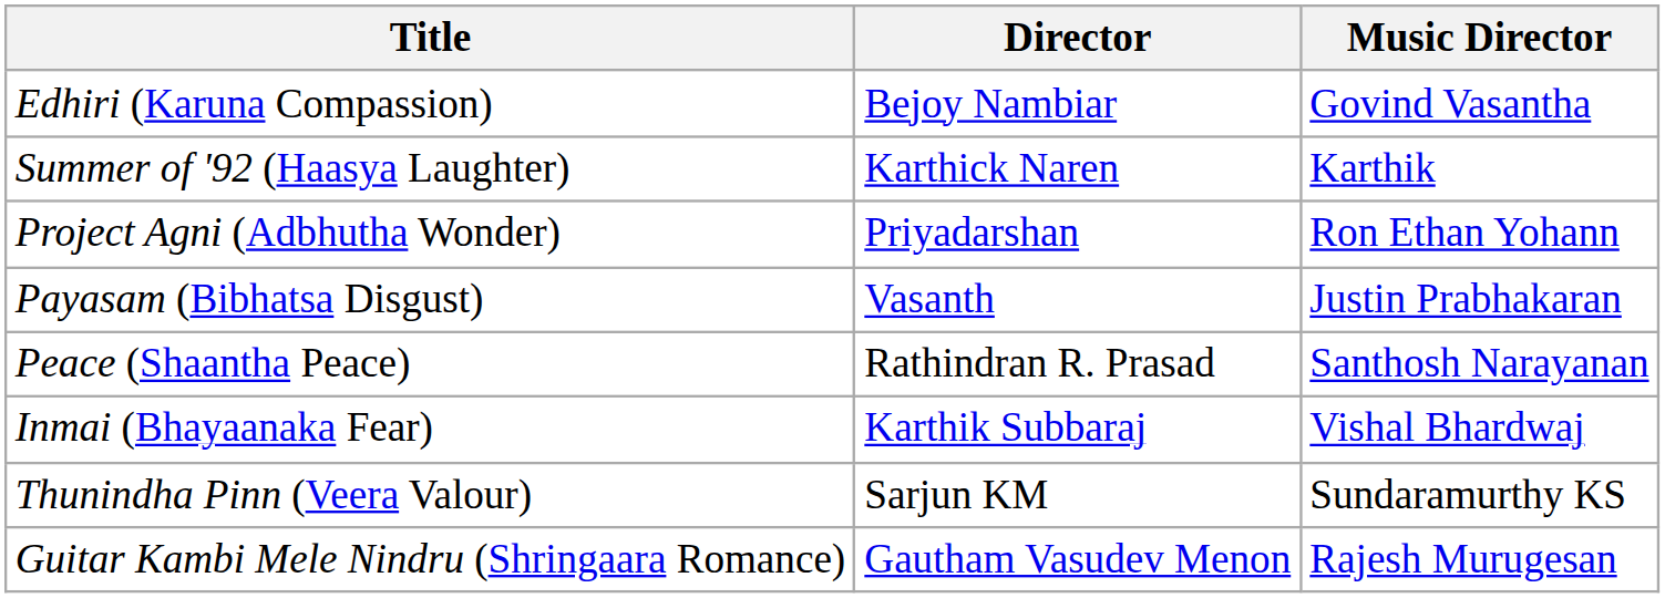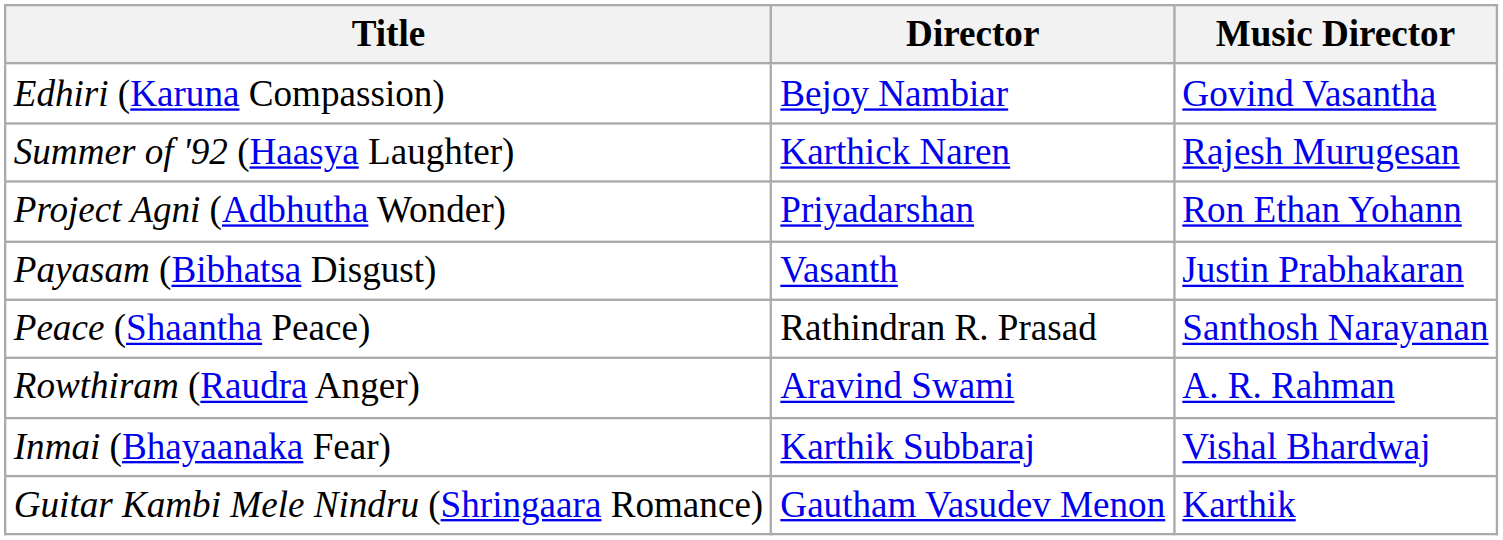Summer of '92 (Haasya Laughter) | Music Director: Karthik -> Rajesh Murugesan
+ row: Rowthiram (Raudra Anger) | Aravind Swami | A. R. Rahman
- row: Thunindha Pinn (Veera Valour) | Sarjun KM | Sundaramurthy KS
Guitar Kambi Mele Nindru (Shringaara Romance) | Music Director: Rajesh Murugesan -> Karthik
